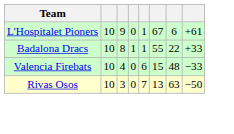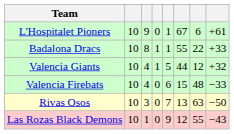+ row: Valencia Giants | 10 | 4 | 1 | 5 | 44 | 12 | +32
+ row: Las Rozas Black Demons | 10 | 1 | 0 | 9 | 12 | 55 | −43
